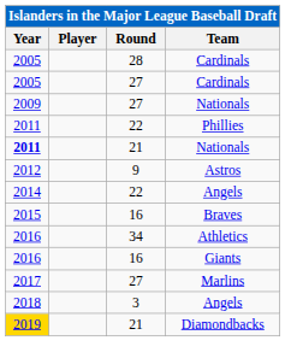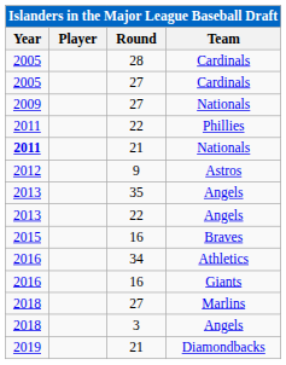+ row: 2013 | 35 | Angels
22 / Angels | Year: 2014 -> 2013
Marlins | Year: 2017 -> 2018
Diamondbacks | Year: gold background -> no background
